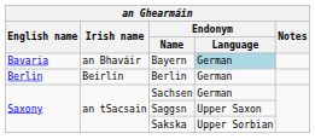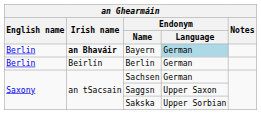Bayern | English name: Bavaria -> Berlin
Bayern | Irish name: normal -> bold
